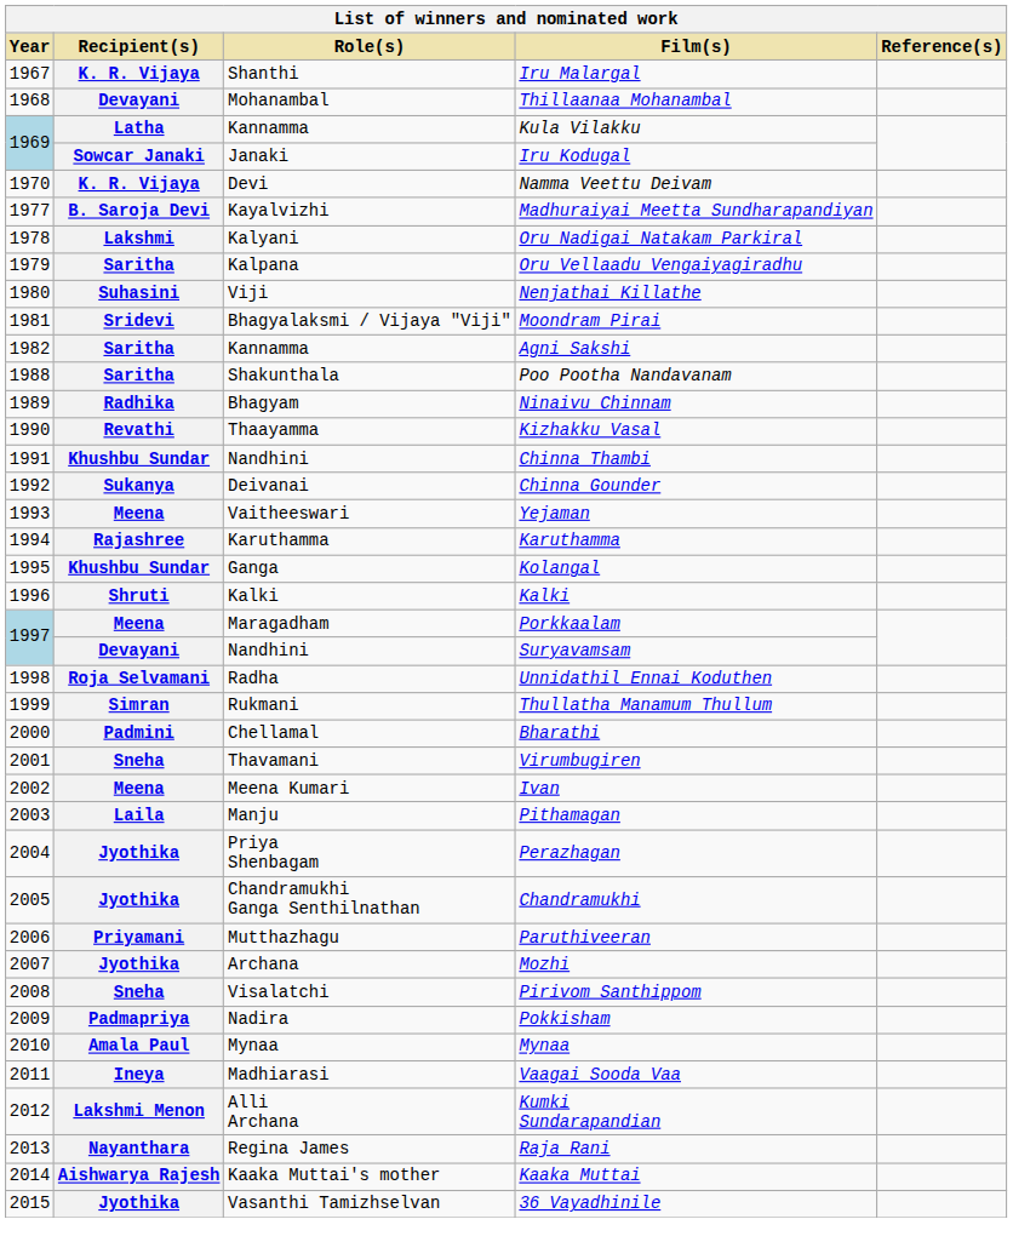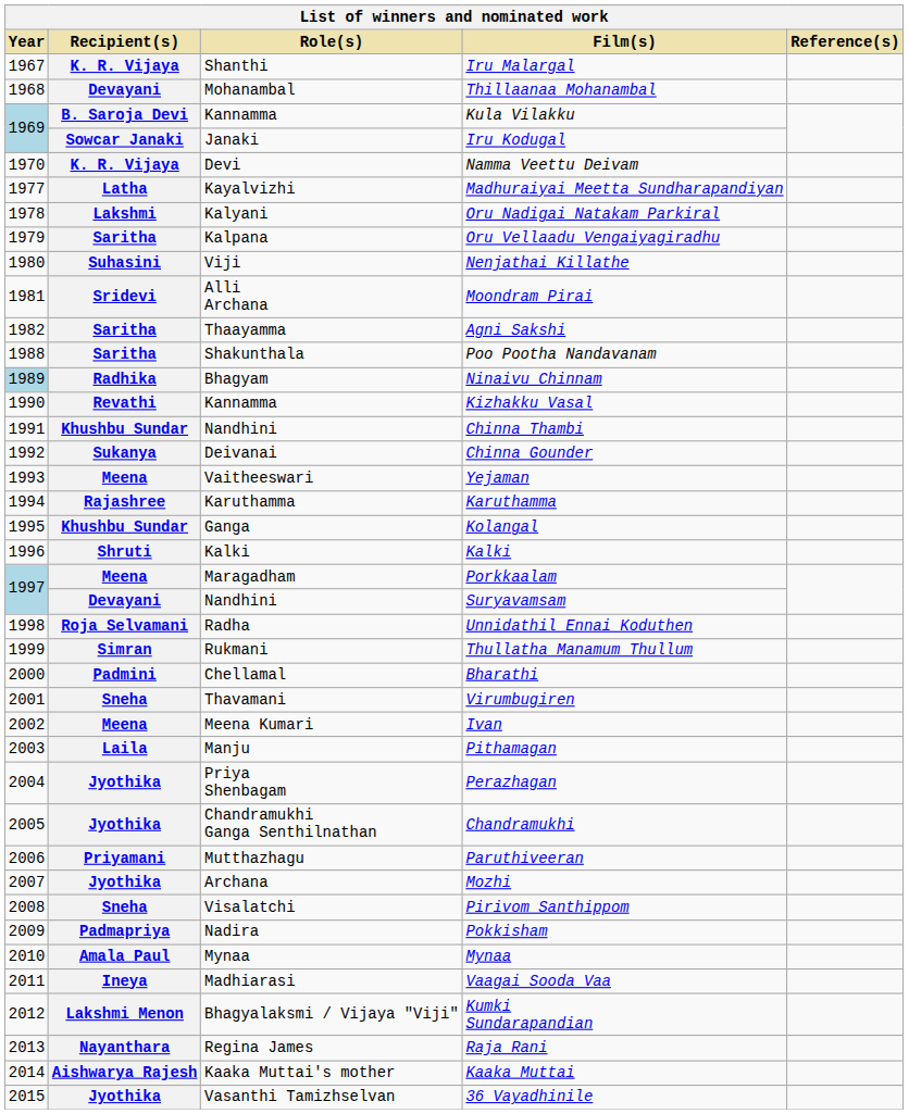Kula Vilakku | Recipient(s): Latha -> B. Saroja Devi
Madhuraiyai Meetta Sundharapandiyan | Recipient(s): B. Saroja Devi -> Latha
Moondram Pirai | Role(s): Bhagyalaksmi / Vijaya "Viji" -> Alli Archana
Agni Sakshi | Role(s): Kannamma -> Thaayamma
Ninaivu Chinnam | Year: no background -> lightblue background
Kizhakku Vasal | Role(s): Thaayamma -> Kannamma
Kumki Sundarapandian | Role(s): Alli Archana -> Bhagyalaksmi / Vijaya "Viji"
